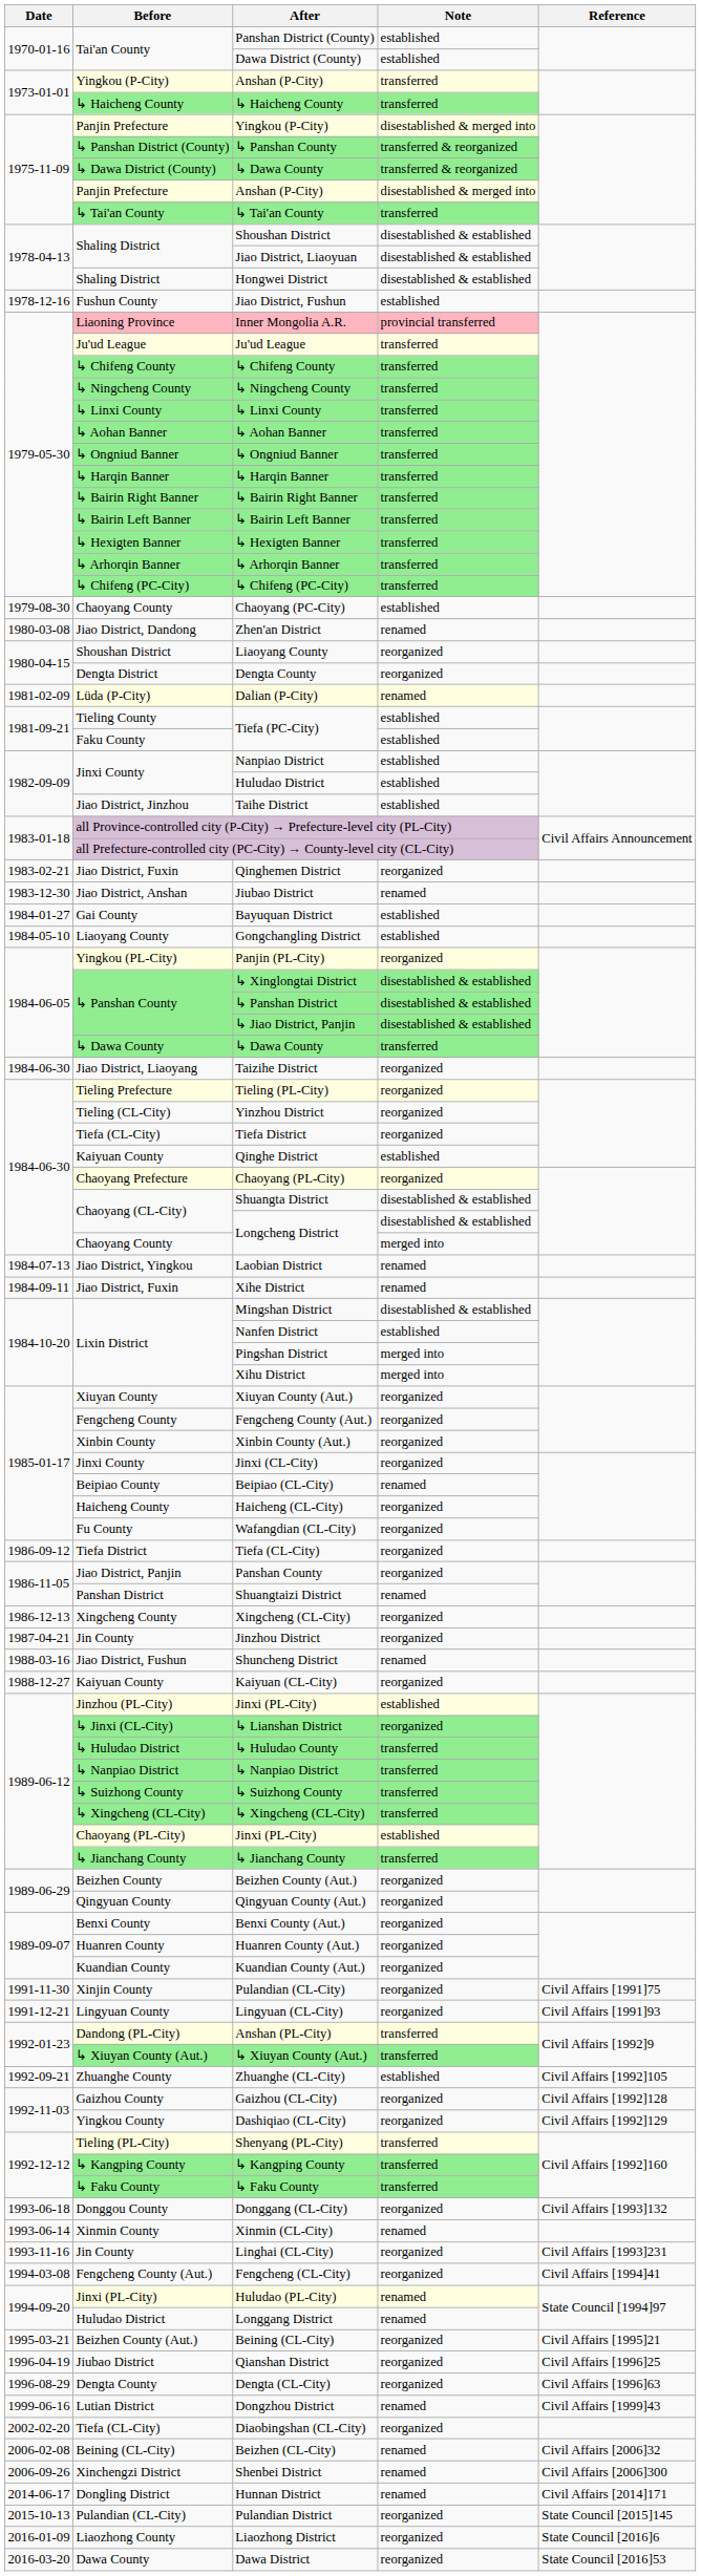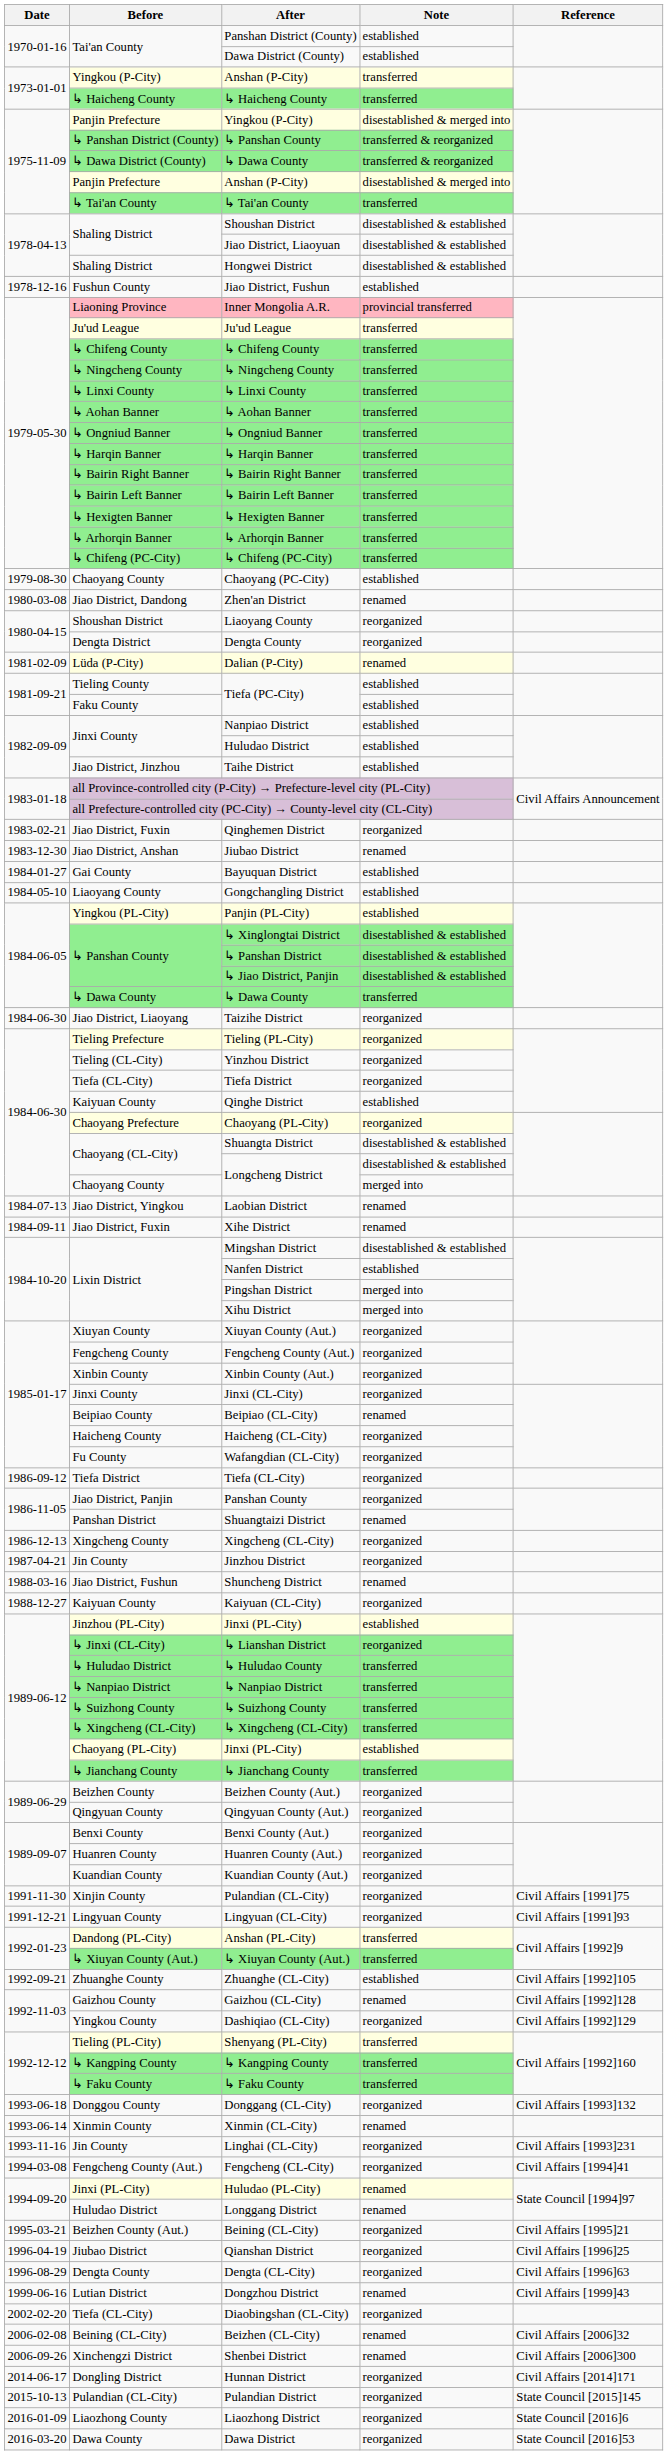Panjin (PL-City) | Note: reorganized -> established
Gaizhou (CL-City) | Note: reorganized -> renamed
Hunnan District | Note: renamed -> reorganized
